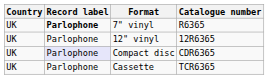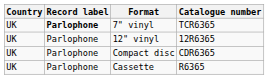7" vinyl | Catalogue number: R6365 -> TCR6365
Compact disc | Record label: lavender background -> no background
Cassette | Catalogue number: TCR6365 -> R6365
